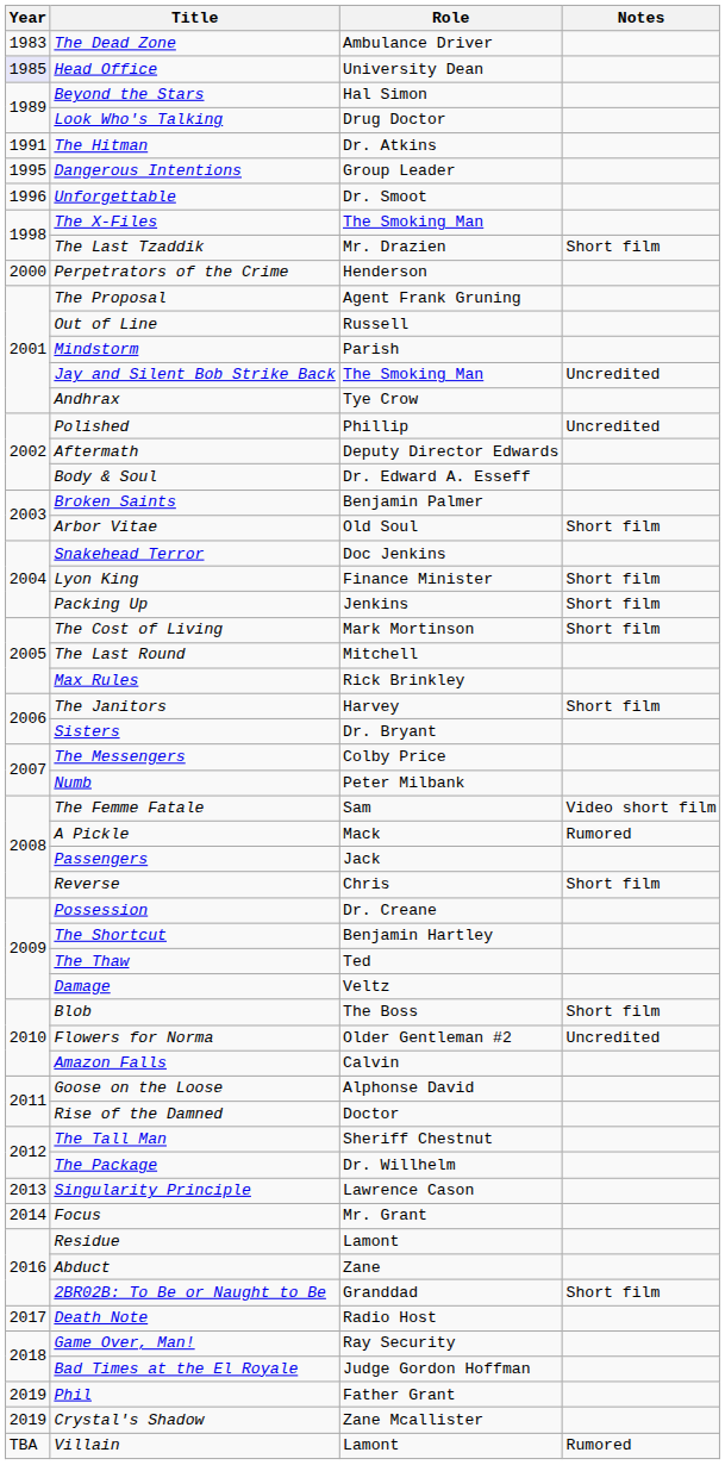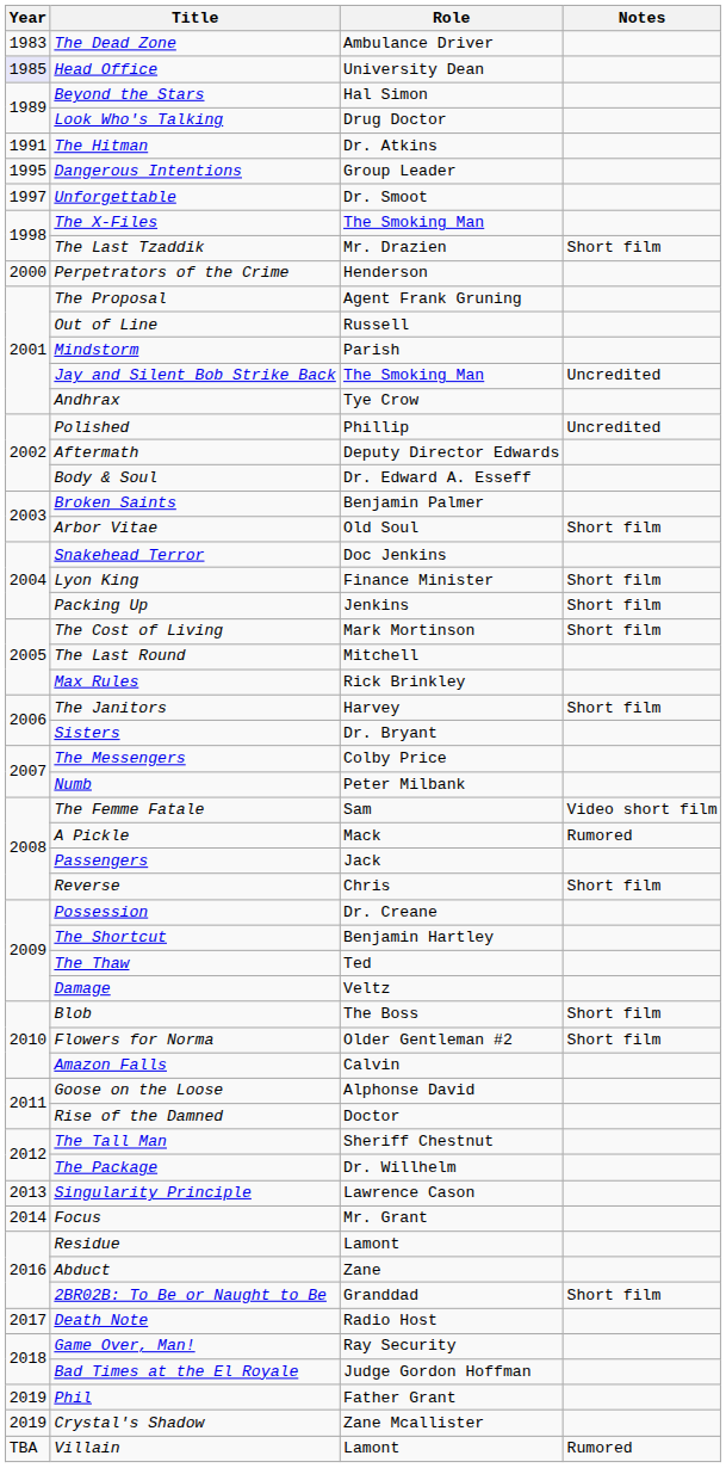Unforgettable | Year: 1996 -> 1997
Flowers for Norma | Notes: Uncredited -> Short film
